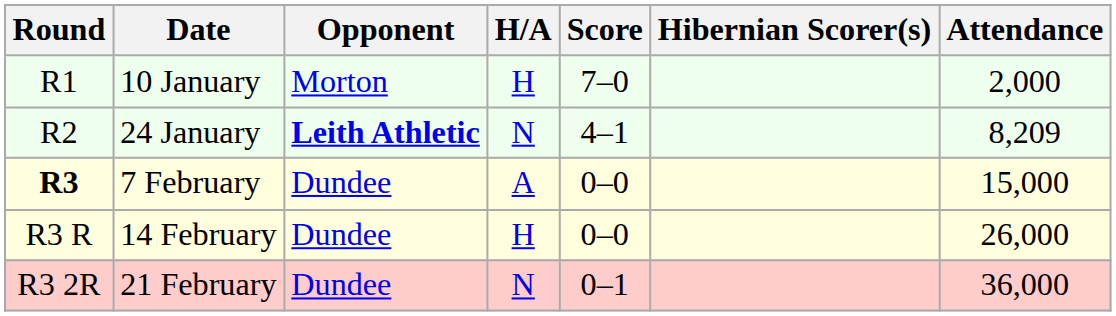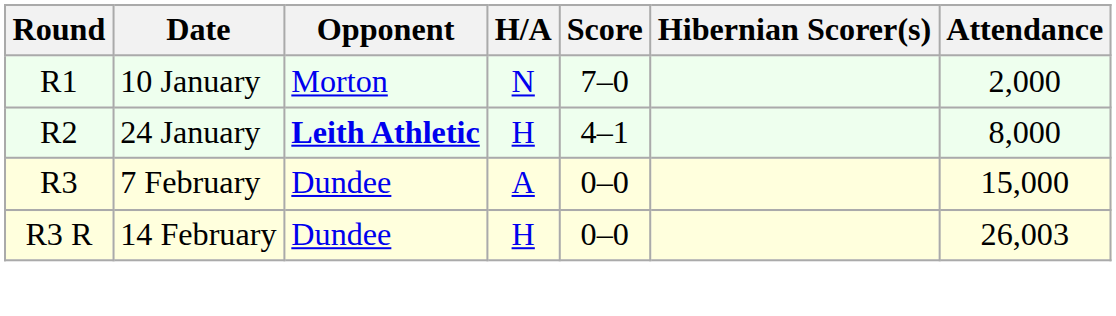10 January | H/A: H -> N
24 January | H/A: N -> H
24 January | Attendance: 8,209 -> 8,000
7 February | Round: bold -> normal
14 February | Attendance: 26,000 -> 26,003
- row: R3 2R | 21 February | Dundee | N | 0–1 | 36,000
